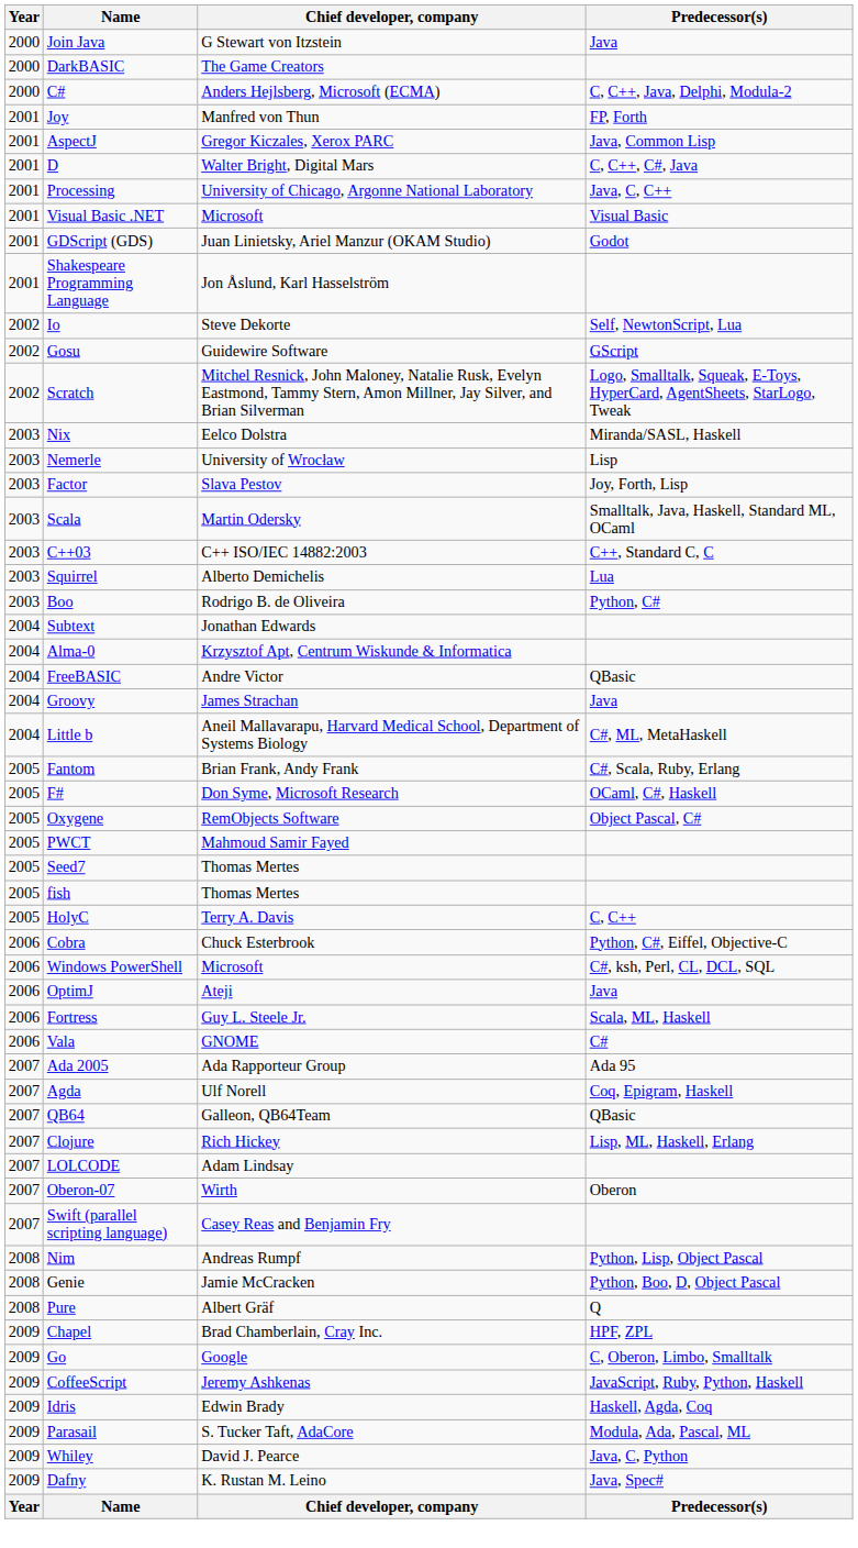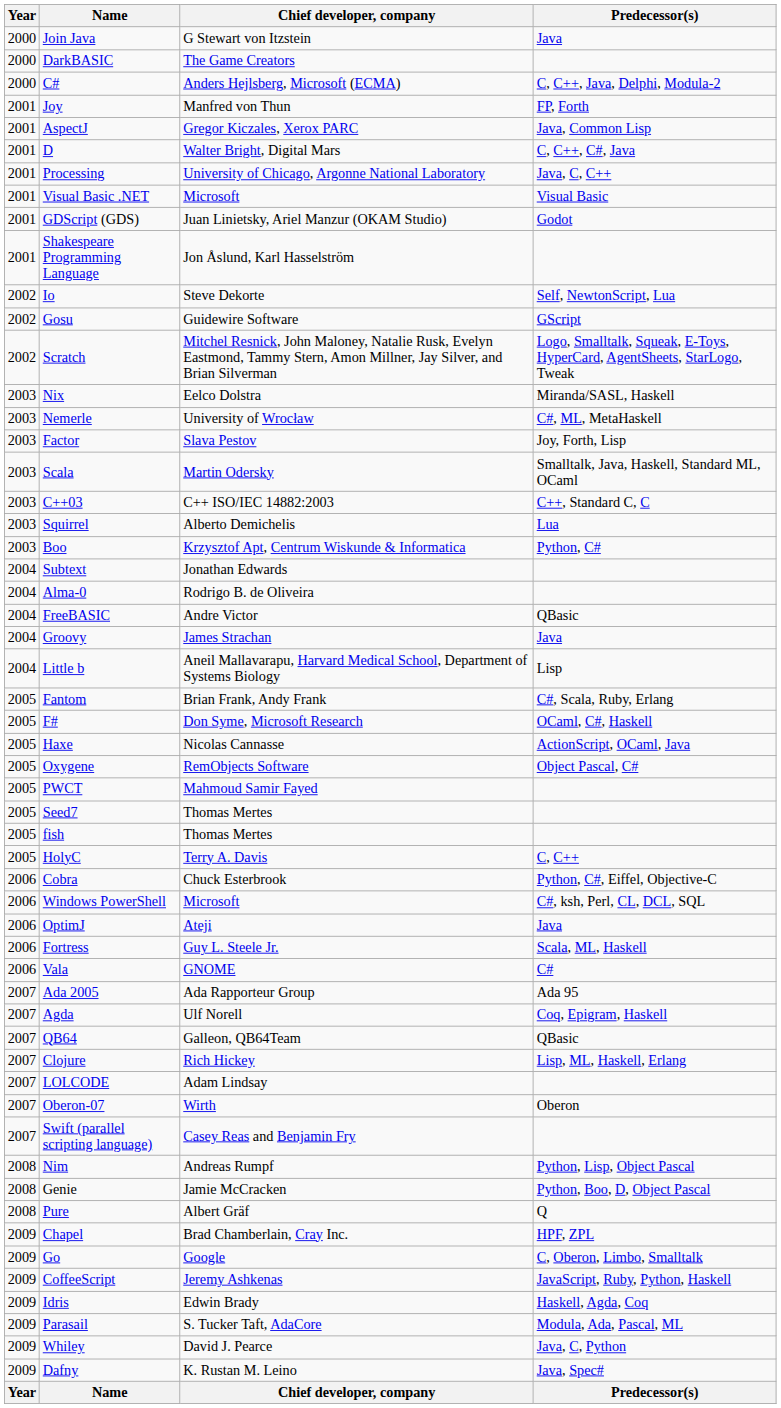Nemerle | Predecessor(s): Lisp -> C#, ML, MetaHaskell
Boo | Chief developer, company: Rodrigo B. de Oliveira -> Krzysztof Apt, Centrum Wiskunde & Informatica
Alma-0 | Chief developer, company: Krzysztof Apt, Centrum Wiskunde & Informatica -> Rodrigo B. de Oliveira
Little b | Predecessor(s): C#, ML, MetaHaskell -> Lisp
+ row: 2005 | Haxe | Nicolas Cannasse | ActionScript, OCaml, Java
